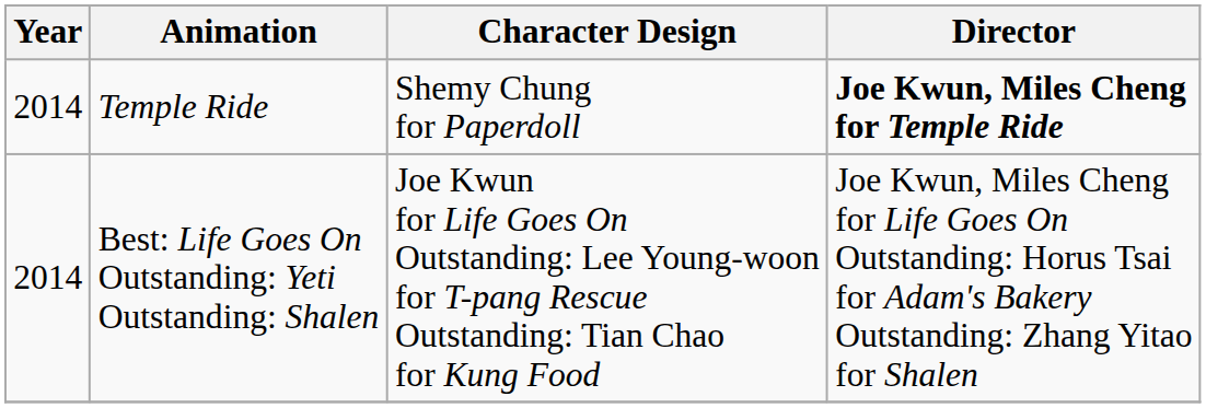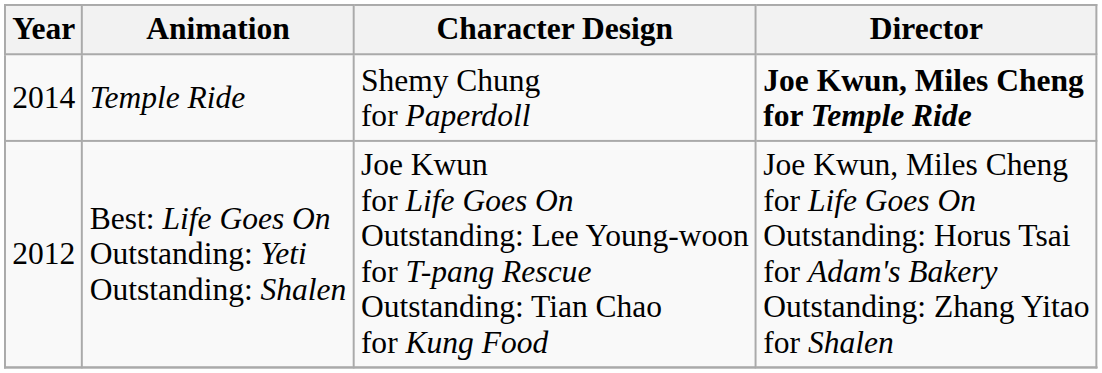Best: Life Goes On Outstanding: Yeti Outstanding: Shalen | Year: 2014 -> 2012
